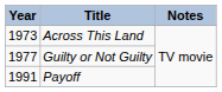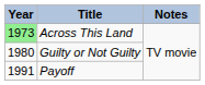Across This Land | Year: no background -> lightgreen background
Guilty or Not Guilty | Year: 1977 -> 1980
